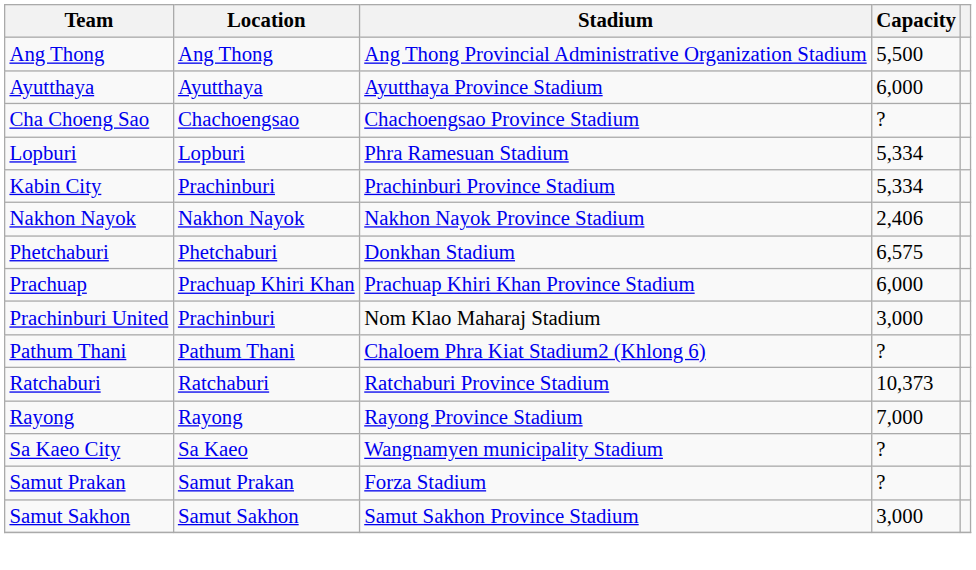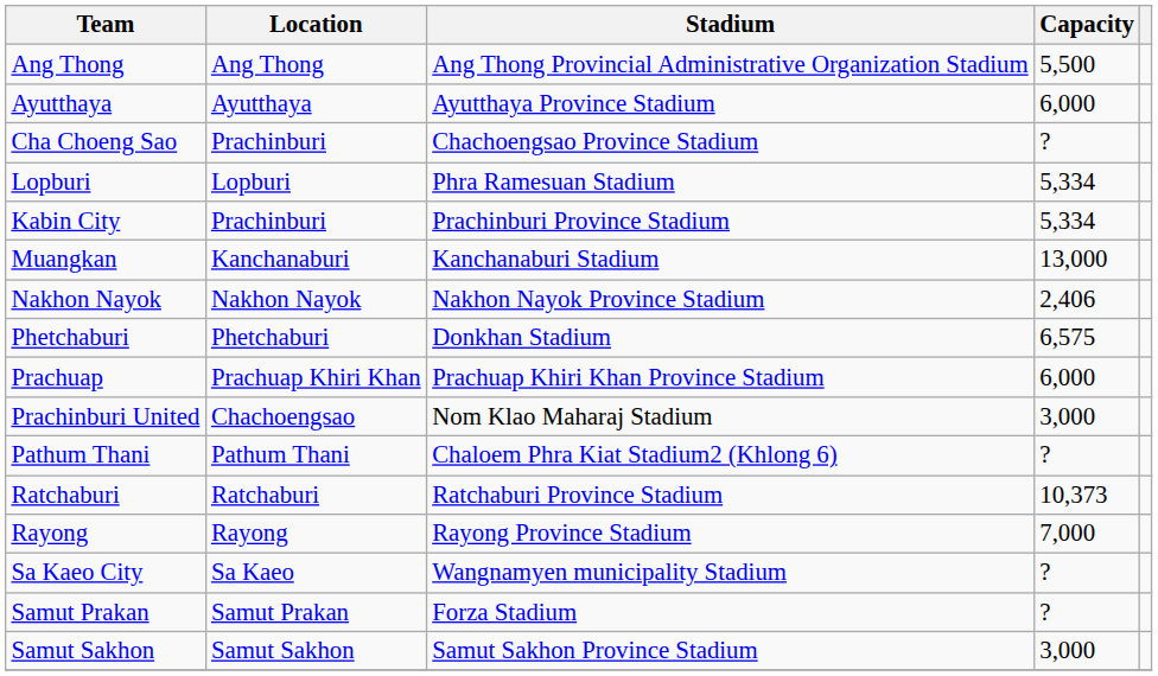Cha Choeng Sao | Location: Chachoengsao -> Prachinburi
+ row: Muangkan | Kanchanaburi | Kanchanaburi Stadium | 13,000
Prachinburi United | Location: Prachinburi -> Chachoengsao
